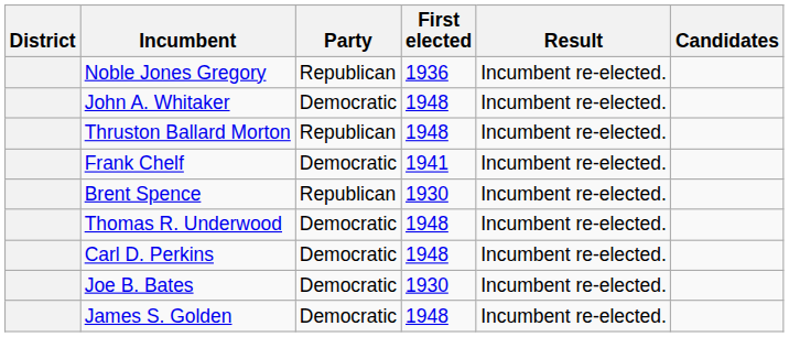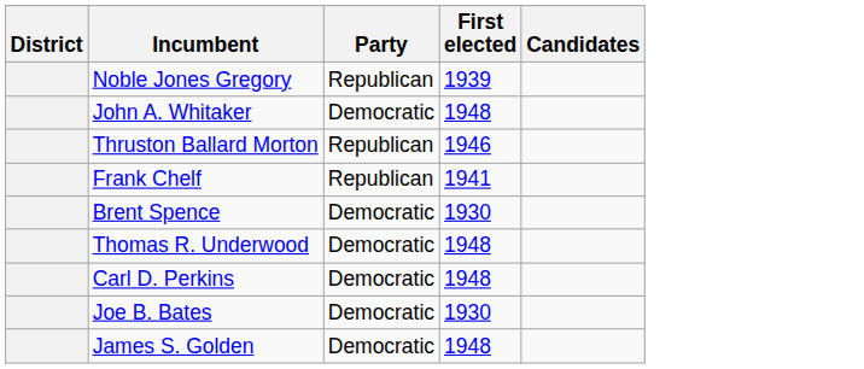- column: Result | Incumbent re-elected. | Incumbent re-elected. | Incumbent re-elected. | Incumbent re-elected. | Incumbent re-elected. | Incumbent re-elected. | Incumbent re-elected. | Incumbent re-elected. | Incumbent re-elected.
Noble Jones Gregory | First elected: 1936 -> 1939
Thruston Ballard Morton | First elected: 1948 -> 1946
Frank Chelf | Party: Democratic -> Republican
Brent Spence | Party: Republican -> Democratic
